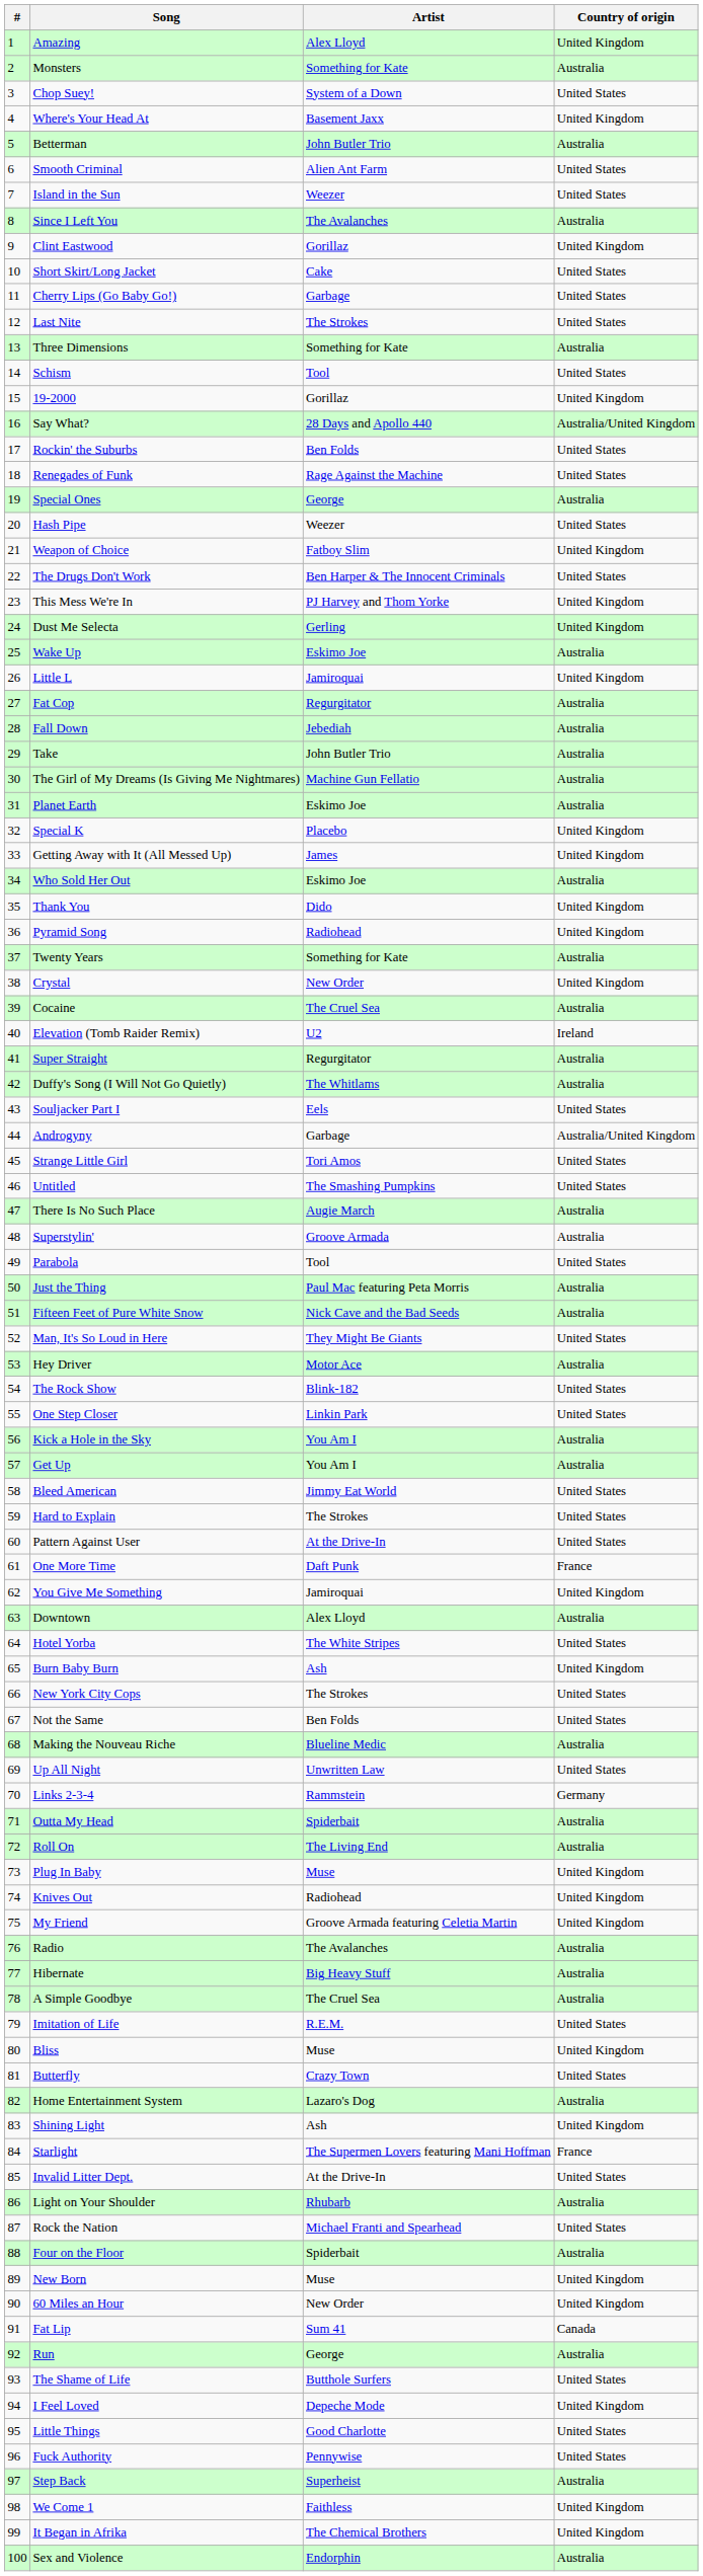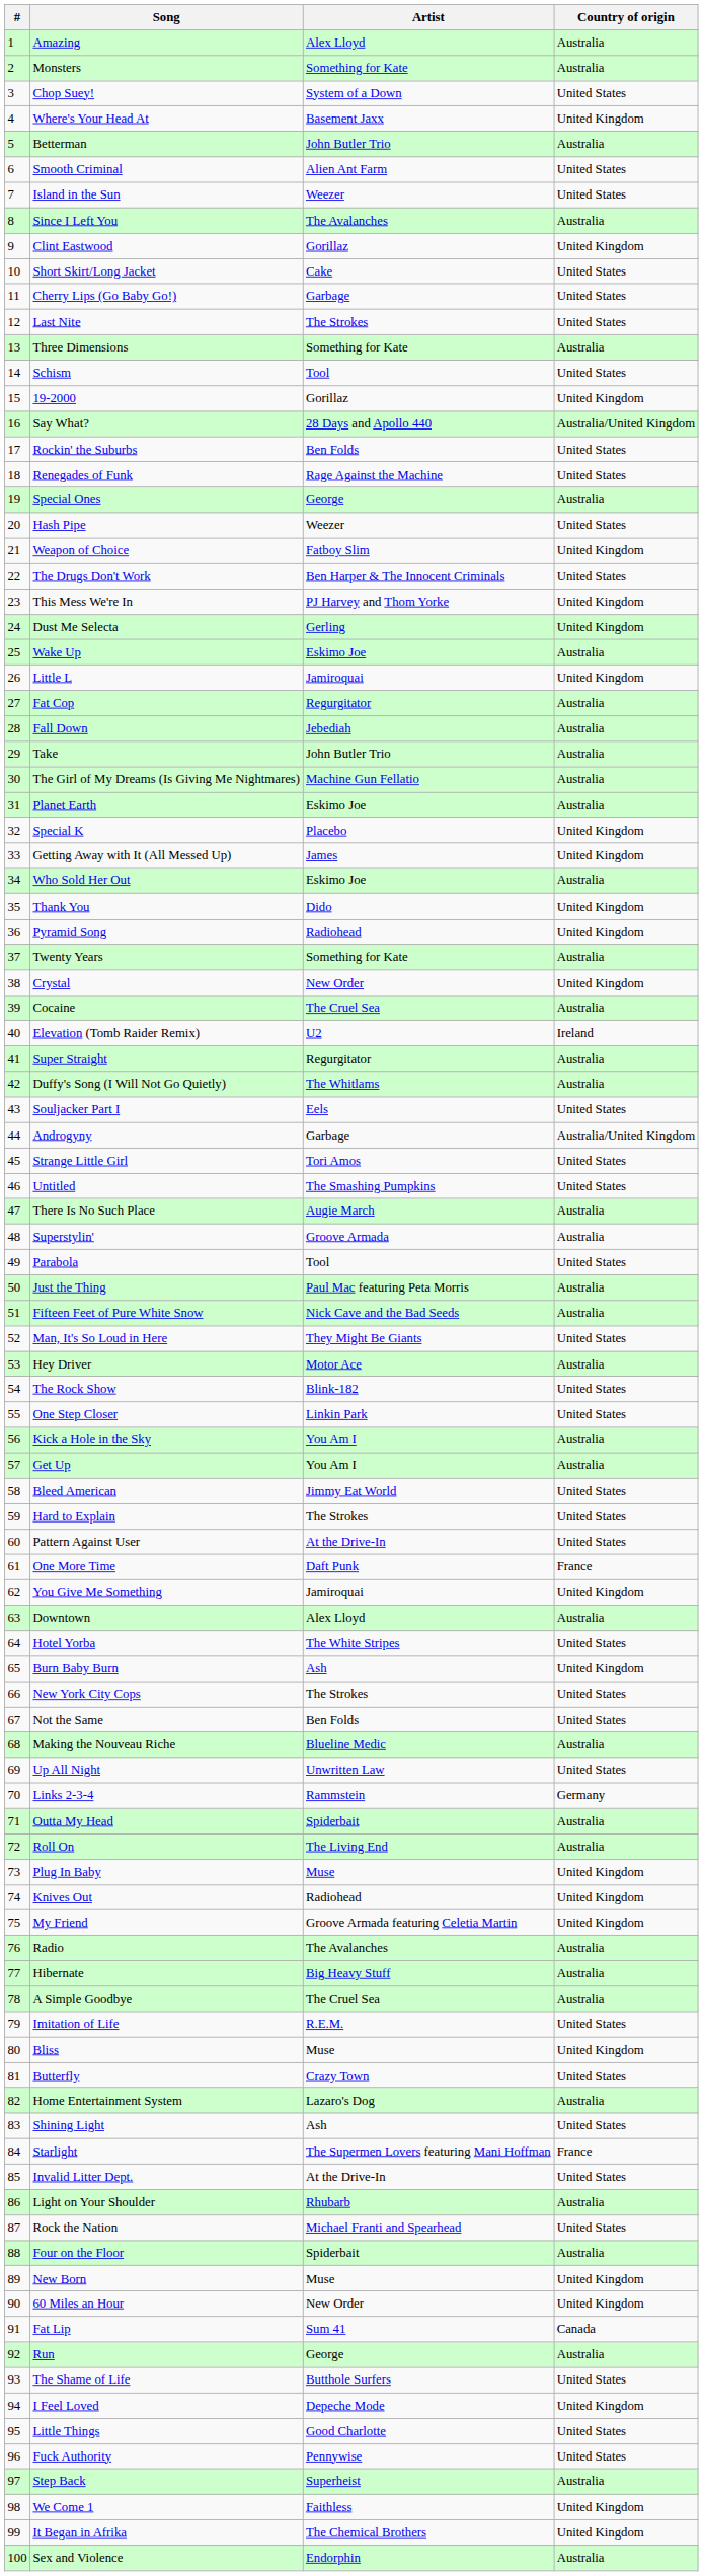Amazing | Country of origin: United Kingdom -> Australia
Shining Light | Country of origin: United Kingdom -> United States
